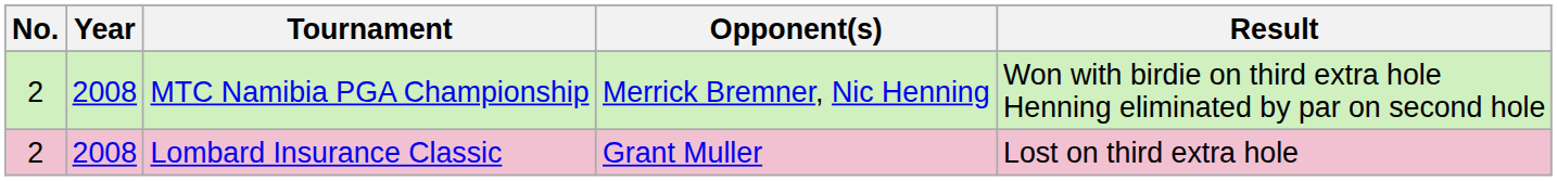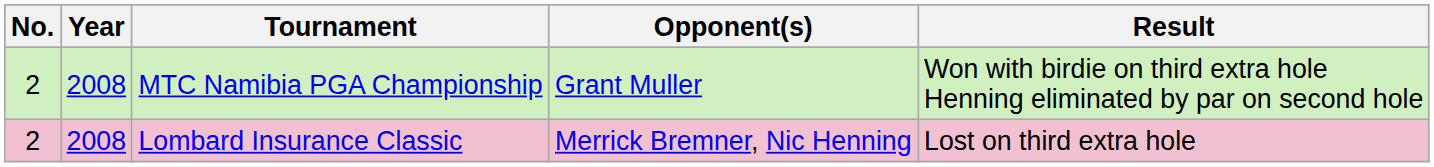MTC Namibia PGA Championship | Opponent(s): Merrick Bremner, Nic Henning -> Grant Muller
Lombard Insurance Classic | Opponent(s): Grant Muller -> Merrick Bremner, Nic Henning
